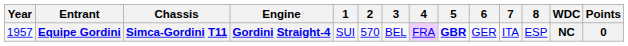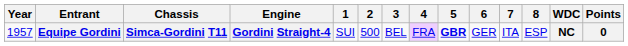Equipe Gordini | 2: 570 -> 500
